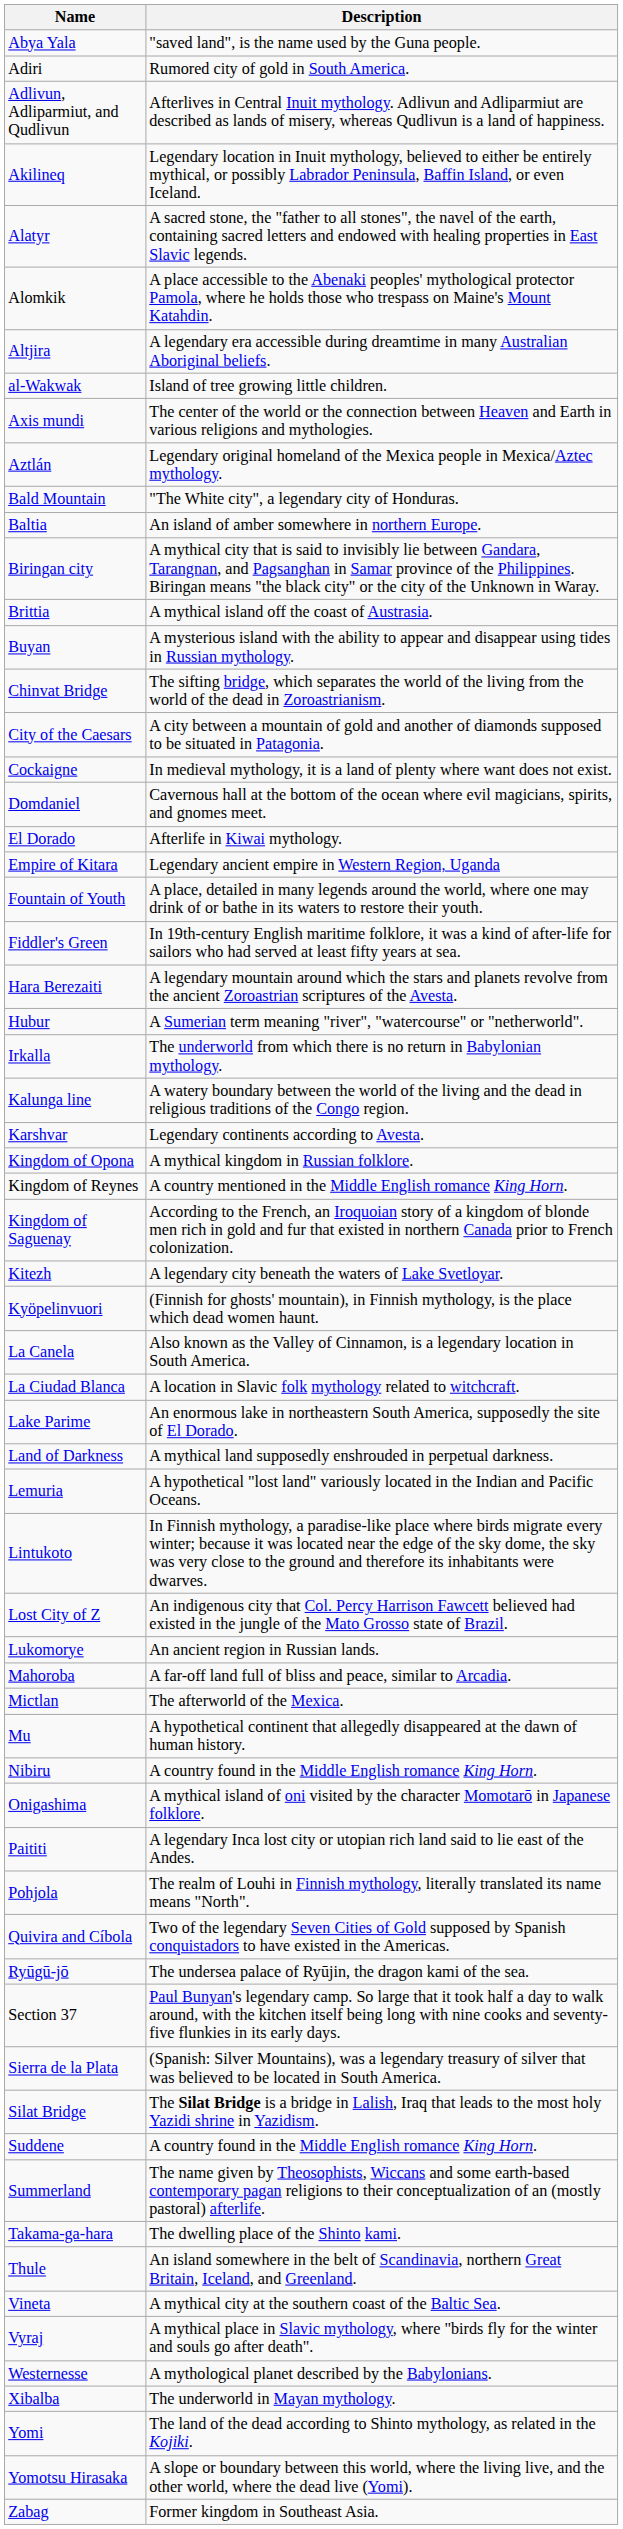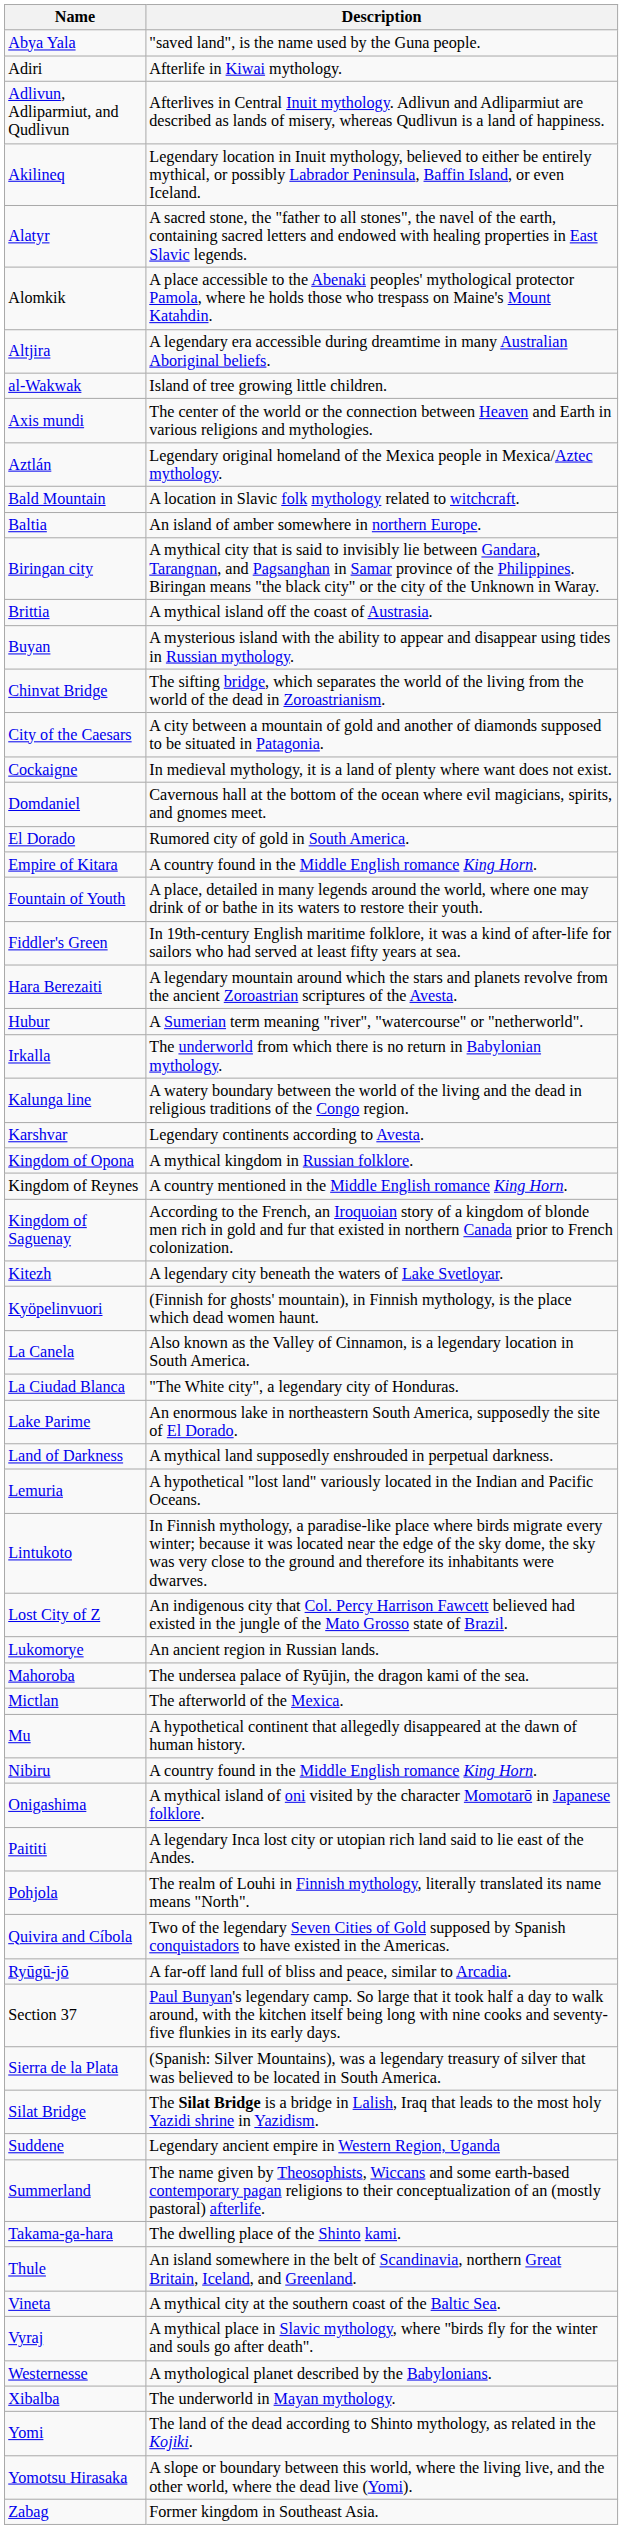Adiri | Description: Rumored city of gold in South America. -> Afterlife in Kiwai mythology.
Bald Mountain | Description: "The White city", a legendary city of Honduras. -> A location in Slavic folk mythology related to witchcraft.
El Dorado | Description: Afterlife in Kiwai mythology. -> Rumored city of gold in South America.
Empire of Kitara | Description: Legendary ancient empire in Western Region, Uganda -> A country found in the Middle English romance King Horn.
La Ciudad Blanca | Description: A location in Slavic folk mythology related to witchcraft. -> "The White city", a legendary city of Honduras.
Mahoroba | Description: A far-off land full of bliss and peace, similar to Arcadia. -> The undersea palace of Ryūjin, the dragon kami of the sea.
Ryūgū-jō | Description: The undersea palace of Ryūjin, the dragon kami of the sea. -> A far-off land full of bliss and peace, similar to Arcadia.
Suddene | Description: A country found in the Middle English romance King Horn. -> Legendary ancient empire in Western Region, Uganda
